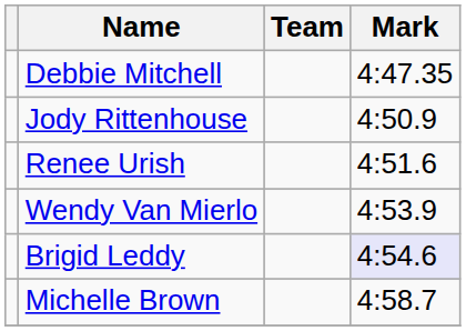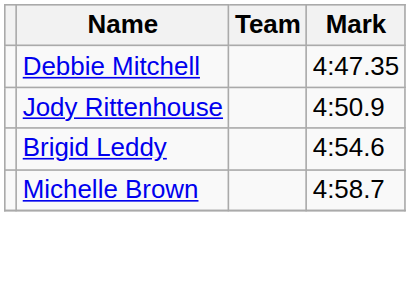- row: Renee Urish | 4:51.6
- row: Wendy Van Mierlo | 4:53.9
Brigid Leddy | Mark: lavender background -> no background
